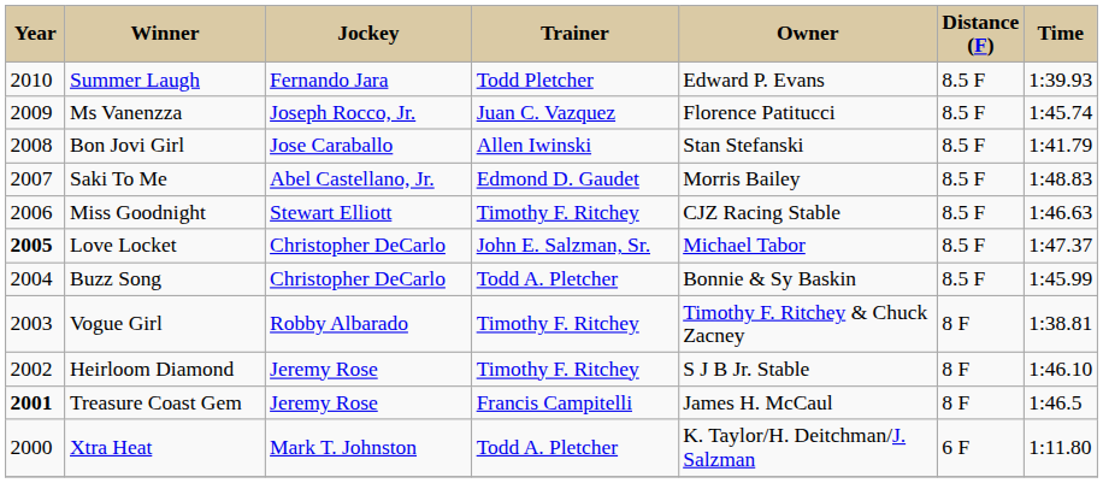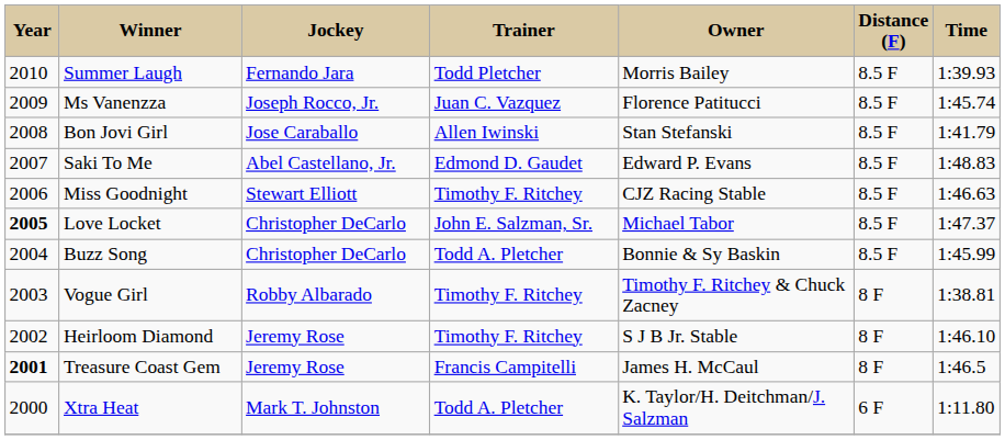Summer Laugh | Owner: Edward P. Evans -> Morris Bailey
Saki To Me | Owner: Morris Bailey -> Edward P. Evans
